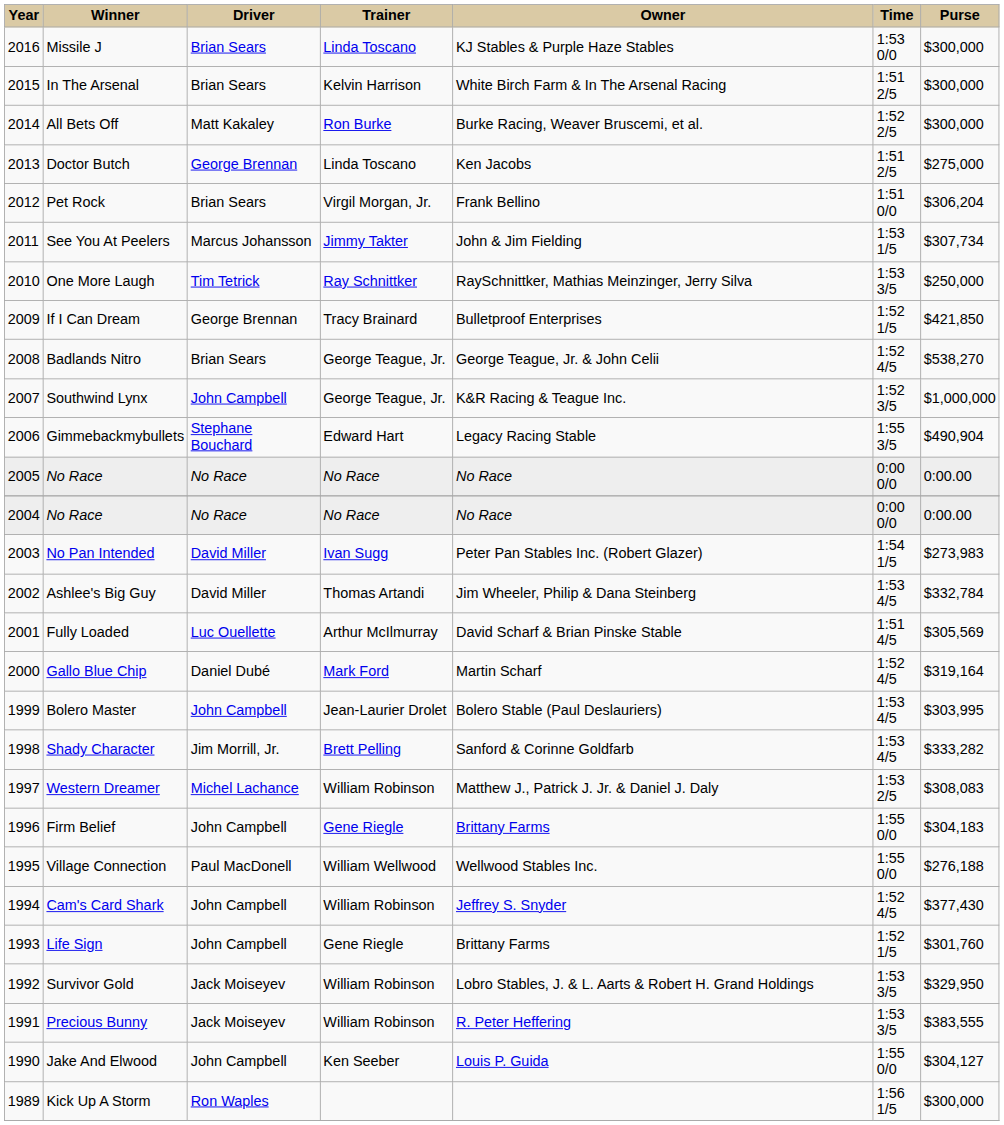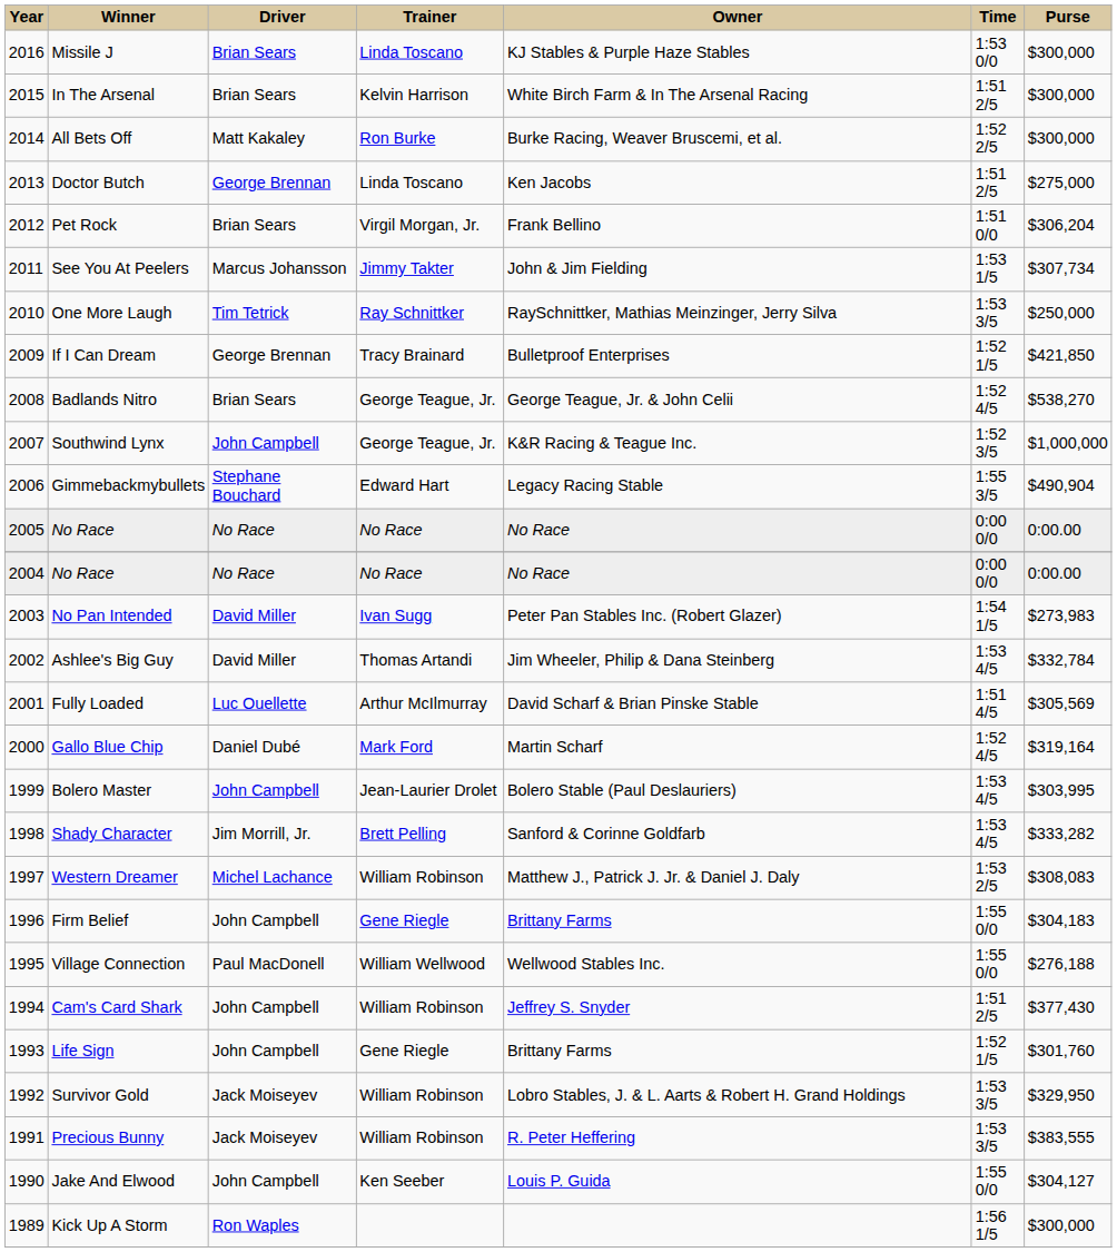Cam's Card Shark | Time: 1:52 4/5 -> 1:51 2/5
